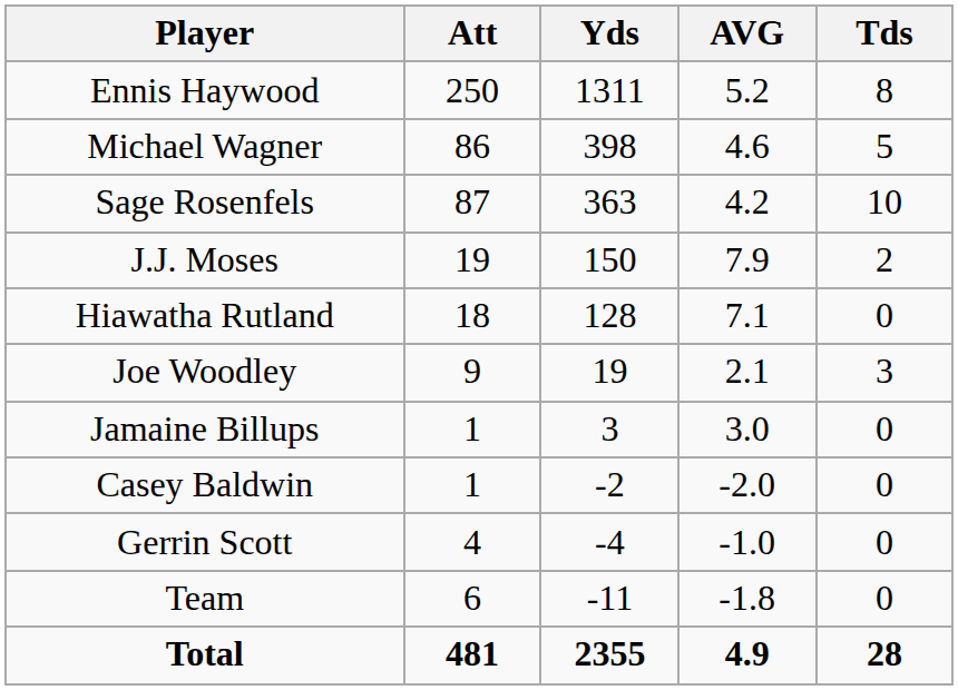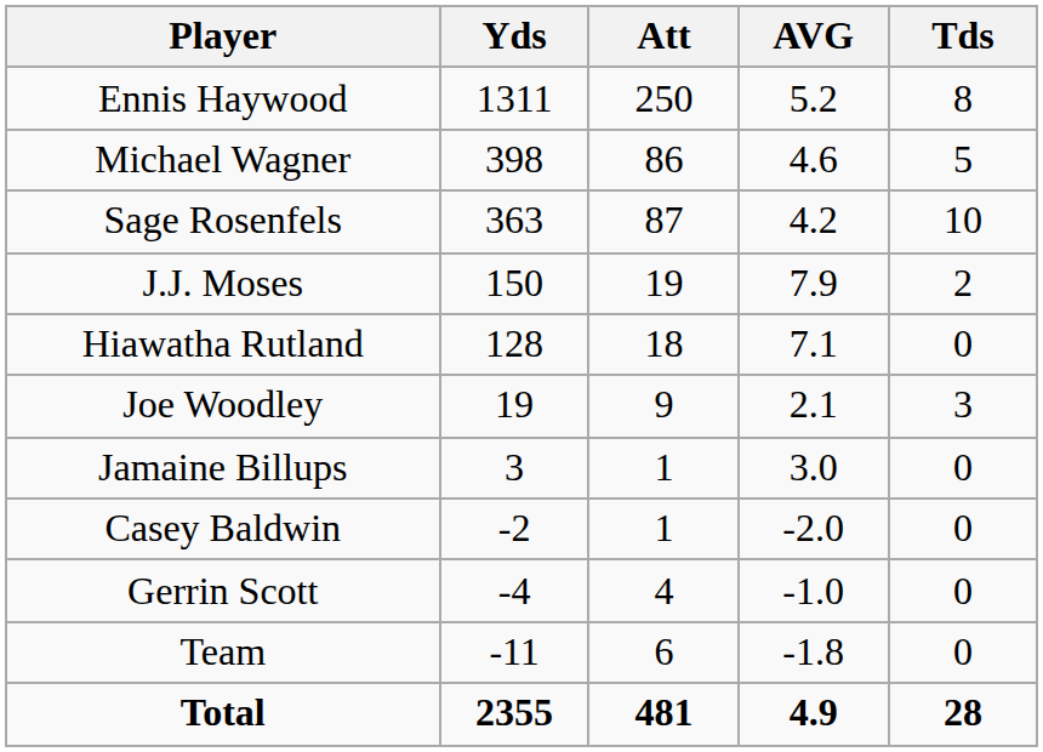columns swapped: Att <-> Yds
